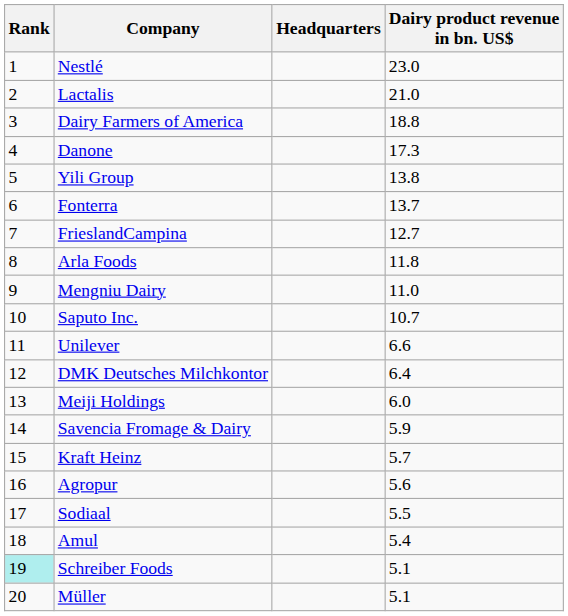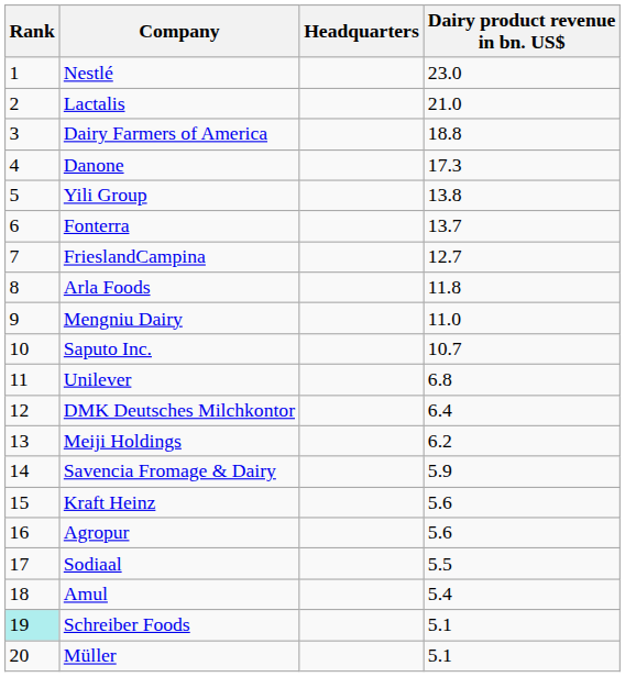Unilever | Dairy product revenue in bn. US$: 6.6 -> 6.8
Meiji Holdings | Dairy product revenue in bn. US$: 6.0 -> 6.2
Kraft Heinz | Dairy product revenue in bn. US$: 5.7 -> 5.6
